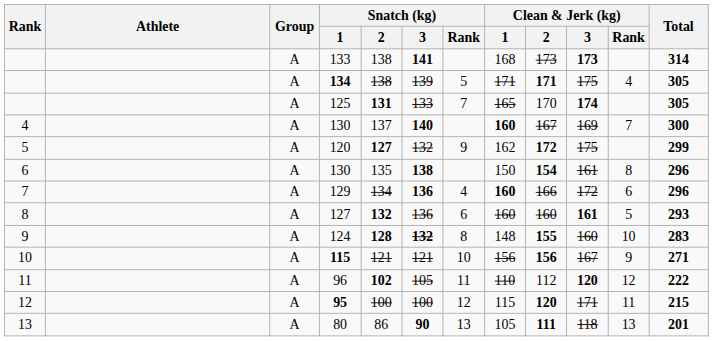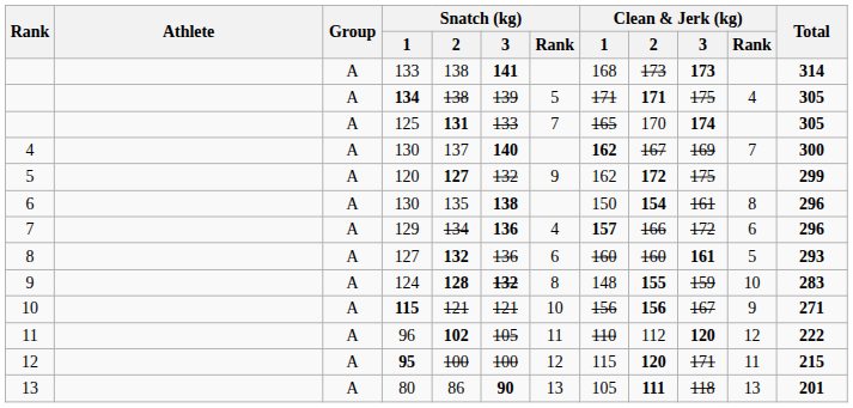4 / 130 | Clean & Jerk (kg) / 1: 160 -> 162
129 | Clean & Jerk (kg) / 1: 160 -> 157
124 | Clean & Jerk (kg) / 3: 160 -> 159
